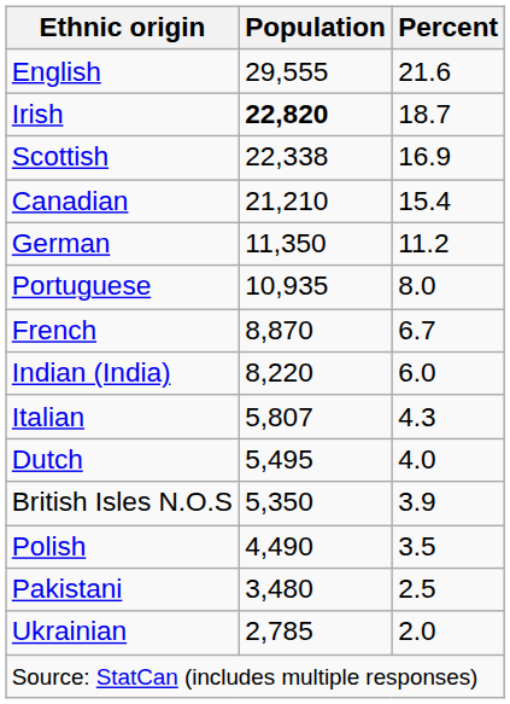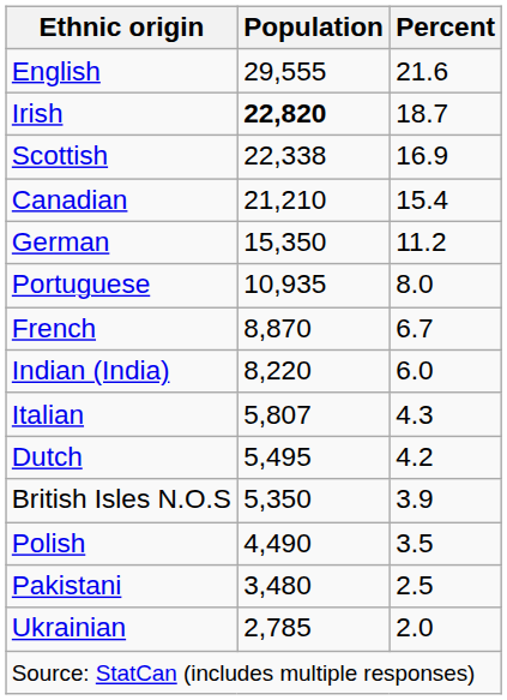German | Population: 11,350 -> 15,350
Dutch | Percent: 4.0 -> 4.2
